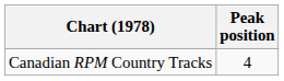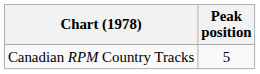Canadian RPM Country Tracks | Peak position: 4 -> 5
